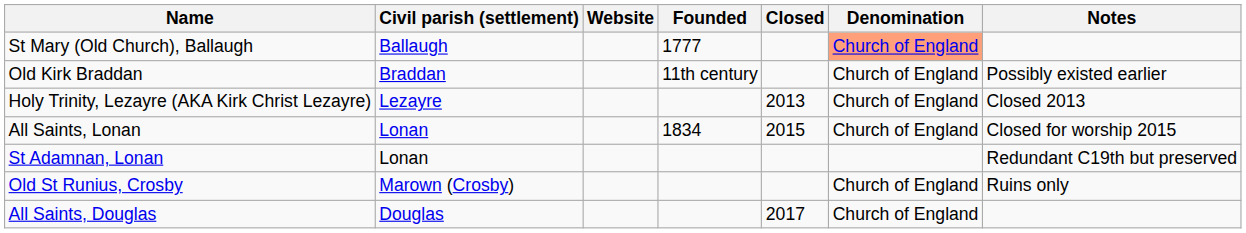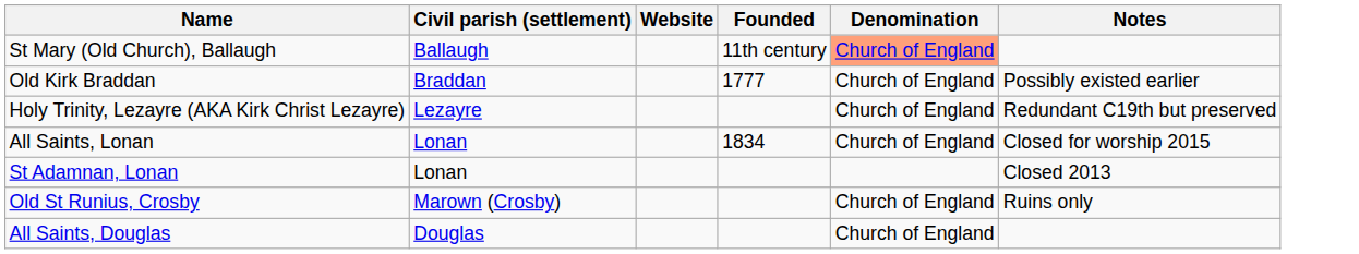- column: Closed | 2013 | 2015 | 2017
St Mary (Old Church), Ballaugh | Founded: 1777 -> 11th century
Old Kirk Braddan | Founded: 11th century -> 1777
Holy Trinity, Lezayre (AKA Kirk Christ Lezayre) | Notes: Closed 2013 -> Redundant C19th but preserved
St Adamnan, Lonan | Notes: Redundant C19th but preserved -> Closed 2013
